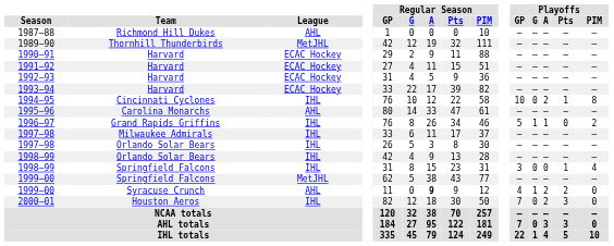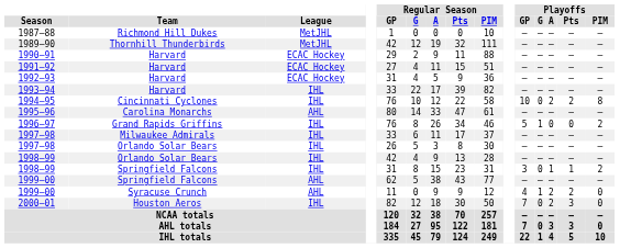1987–88 | League: AHL -> MetJHL
1993–94 | League: ECAC Hockey -> IHL
1994–95 | Playoffs / Pts: 1 -> 2
1996–97 | Playoffs / A: 1 -> 0
1998–99 / Springfield Falcons | Playoffs / A: 0 -> 1
1998–99 / Springfield Falcons | Playoffs / PIM: 4 -> 2
1999–00 / Springfield Falcons | League: MetJHL -> AHL
1999–00 / Syracuse Crunch | Regular Season / A: bold -> normal
